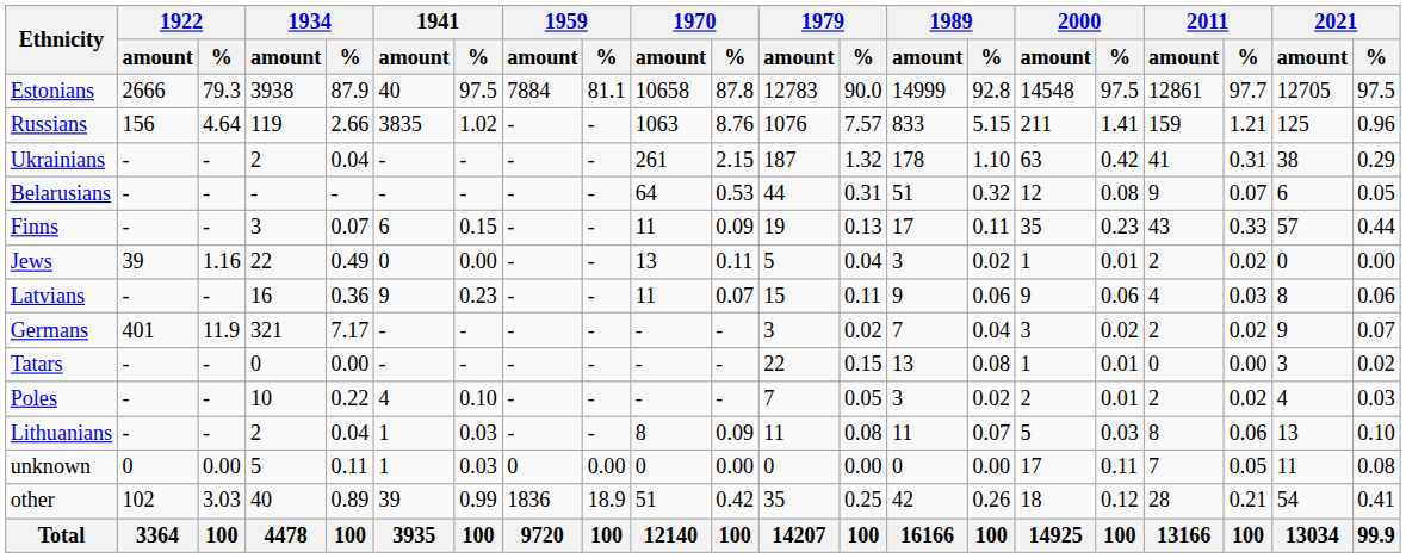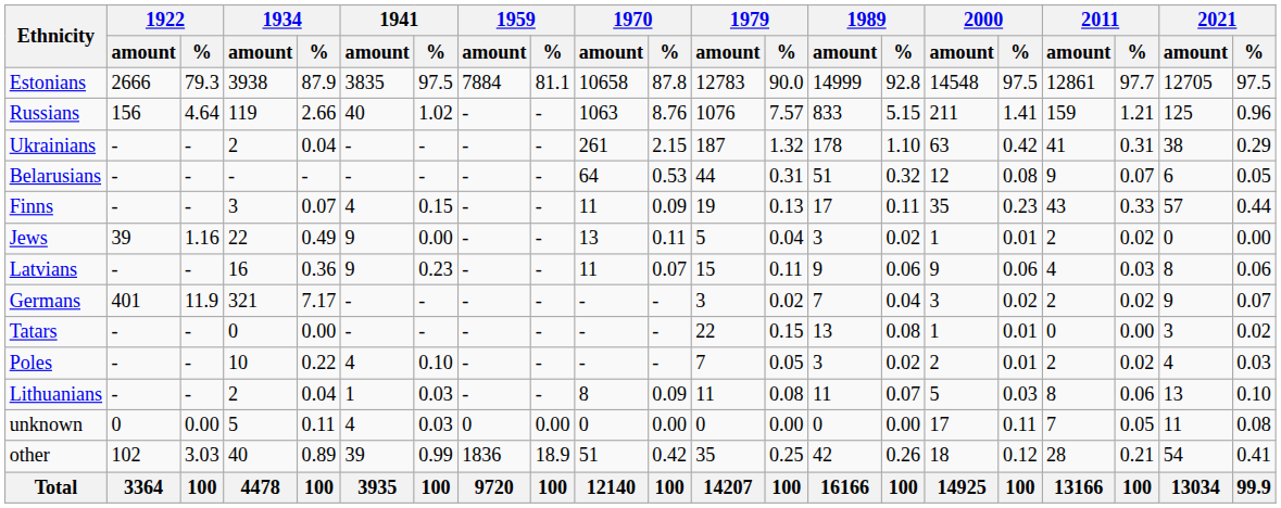Estonians | 1941 / amount: 40 -> 3835
Russians | 1941 / amount: 3835 -> 40
Finns | 1941 / amount: 6 -> 4
Jews | 1941 / amount: 0 -> 9
unknown | 1941 / amount: 1 -> 4
